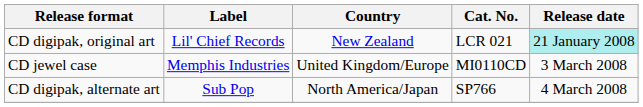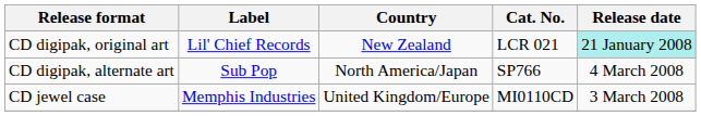rows swapped: CD jewel case <-> CD digipak, alternate art
